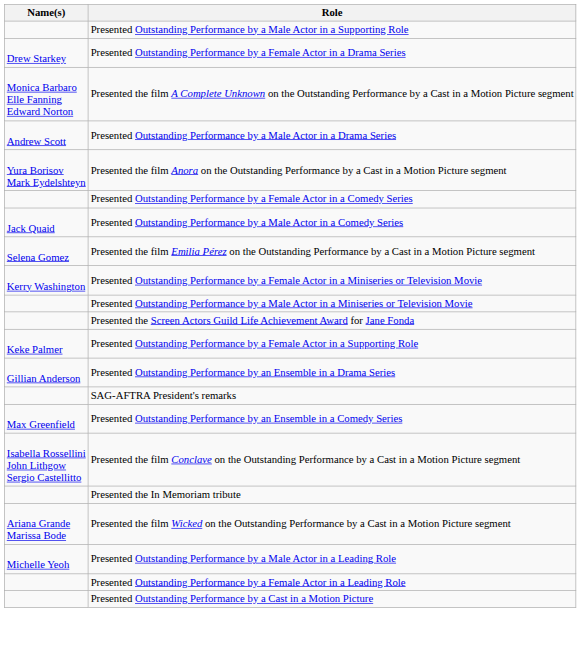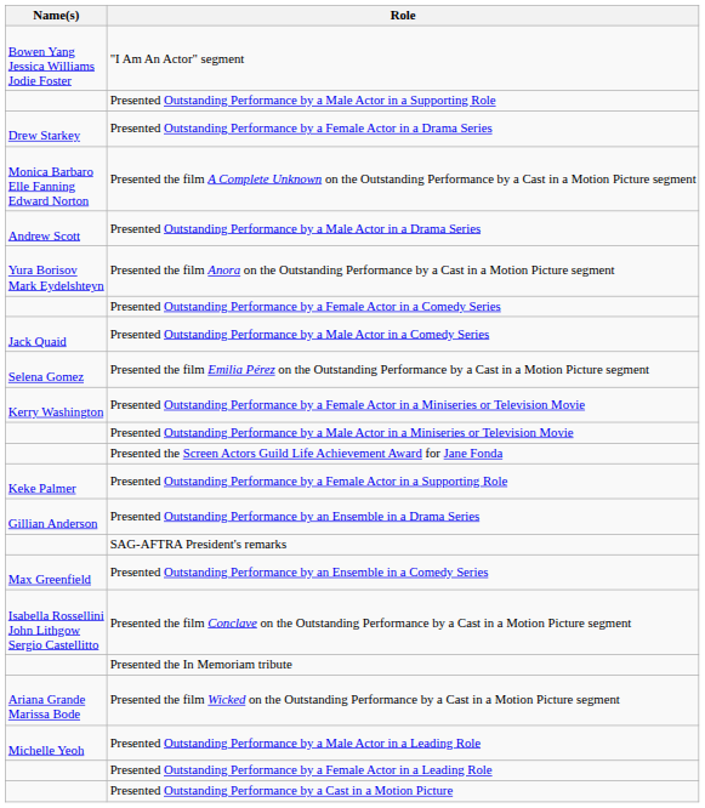+ row: Bowen Yang Jessica Williams Jodie Foster | "I Am An Actor" segment
